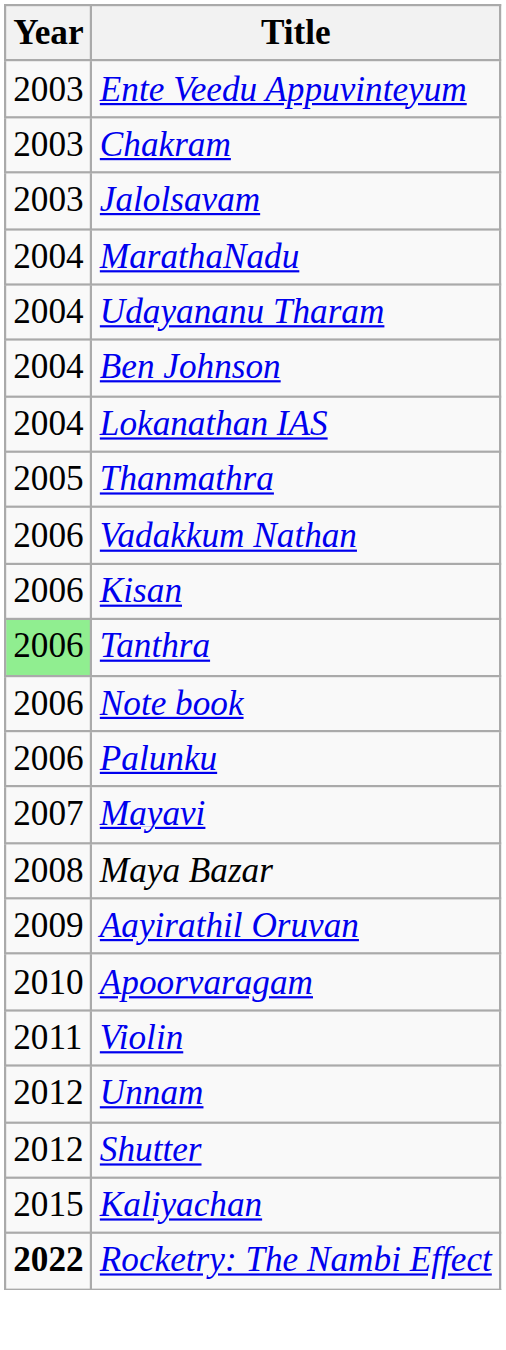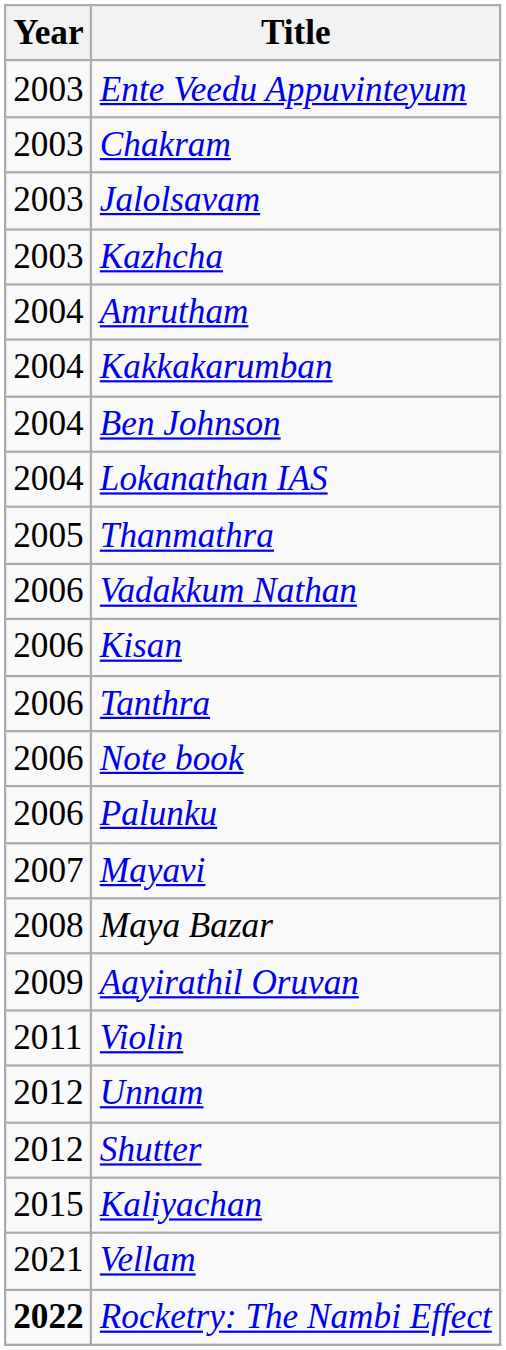+ row: 2003 | Kazhcha
+ row: 2004 | Amrutham
- row: 2004 | MarathaNadu
+ row: 2004 | Kakkakarumban
- row: 2004 | Udayananu Tharam
Tanthra | Year: lightgreen background -> no background
- row: 2010 | Apoorvaragam
+ row: 2021 | Vellam
